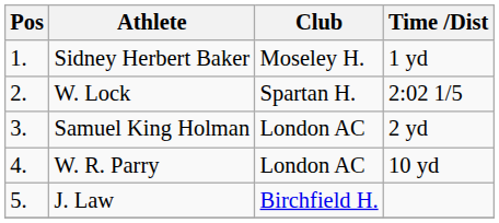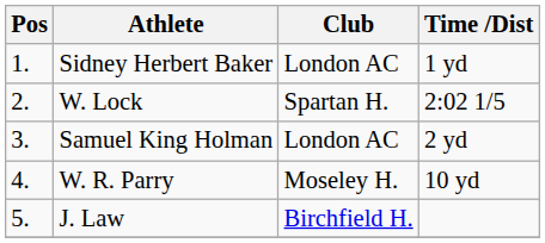Sidney Herbert Baker | Club: Moseley H. -> London AC
W. R. Parry | Club: London AC -> Moseley H.
